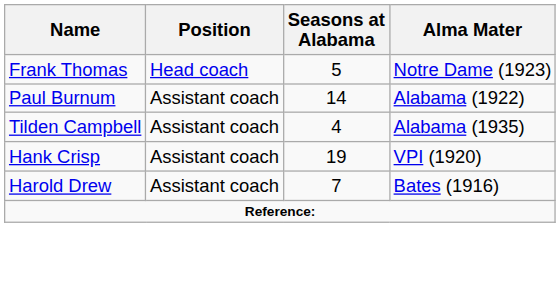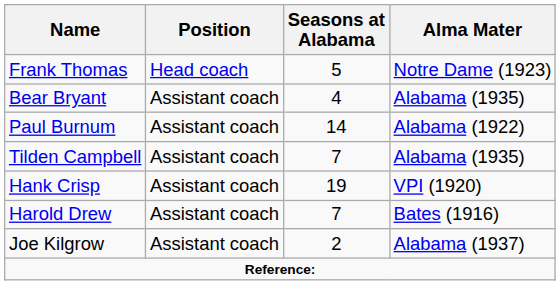+ row: Bear Bryant | Assistant coach | 4 | Alabama (1935)
Tilden Campbell | Seasons at Alabama: 4 -> 7
+ row: Joe Kilgrow | Assistant coach | 2 | Alabama (1937)
